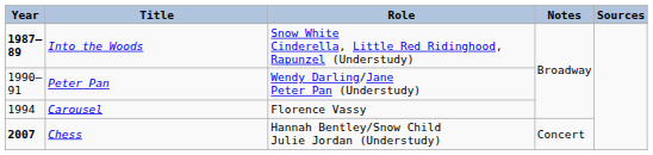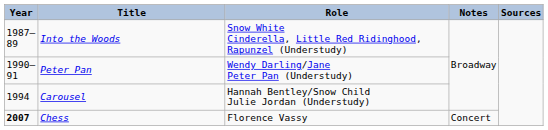Into the Woods | Year: bold -> normal
Carousel | Role: Florence Vassy -> Hannah Bentley/Snow Child Julie Jordan (Understudy)
Chess | Role: Hannah Bentley/Snow Child Julie Jordan (Understudy) -> Florence Vassy
